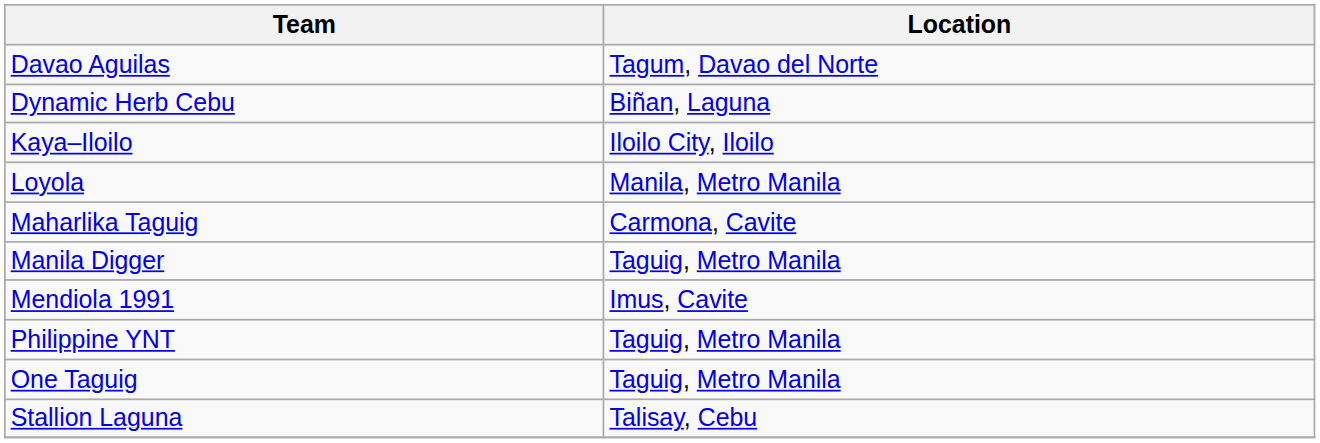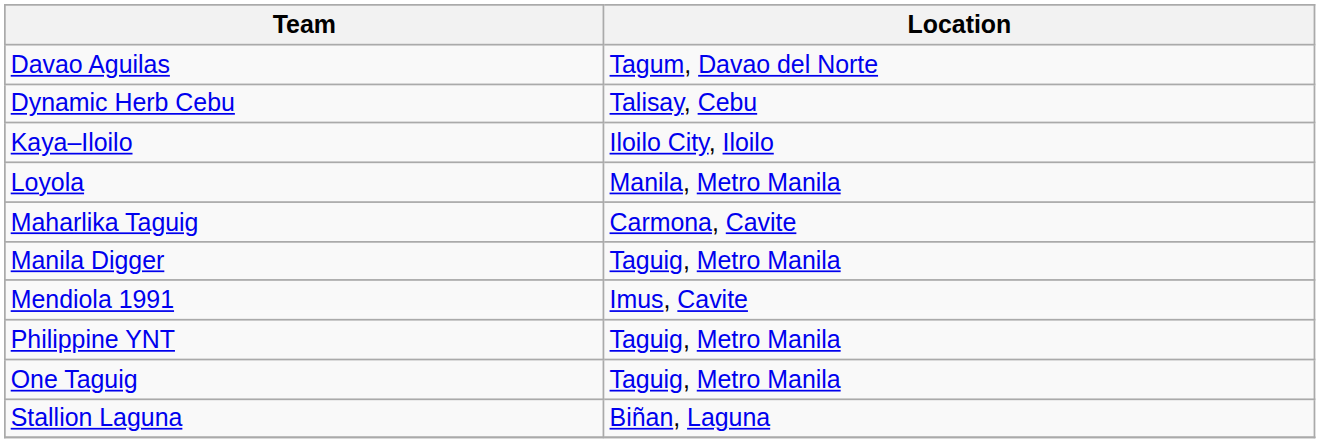Dynamic Herb Cebu | Location: Biñan, Laguna -> Talisay, Cebu
Stallion Laguna | Location: Talisay, Cebu -> Biñan, Laguna
